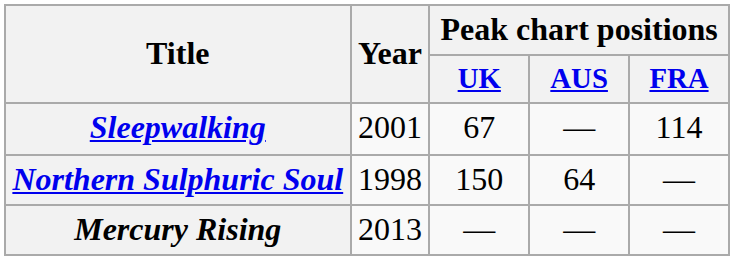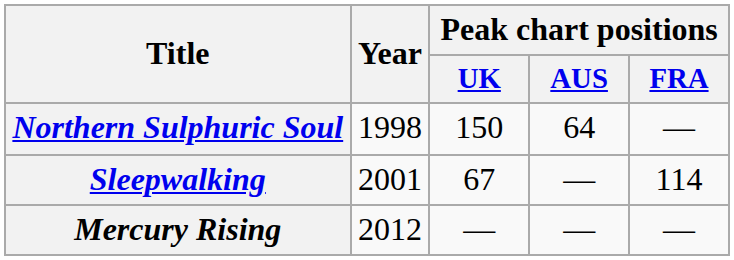rows swapped: Northern Sulphuric Soul <-> Sleepwalking
Mercury Rising | Year: 2013 -> 2012
